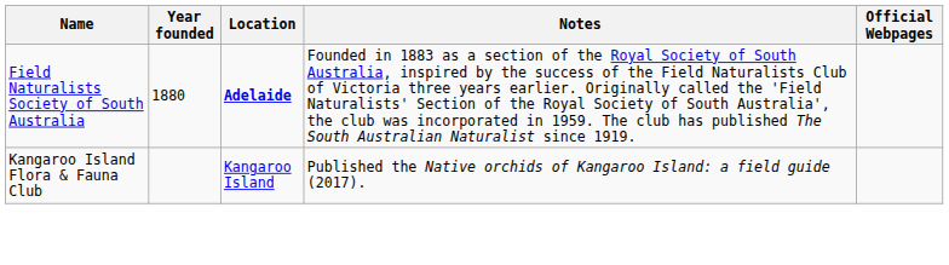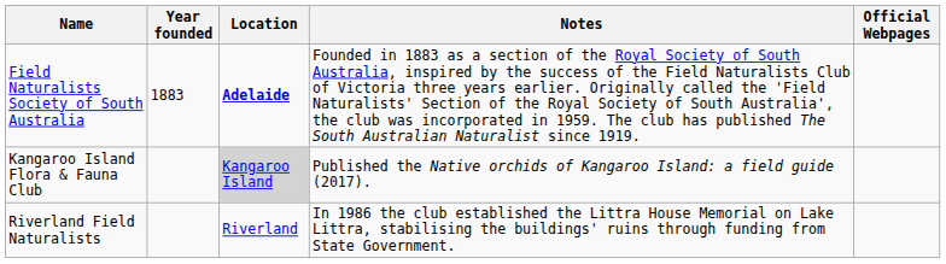Field Naturalists Society of South Australia | Year founded: 1880 -> 1883
Kangaroo Island Flora & Fauna Club | Location: no background -> lightgrey background
+ row: Riverland Field Naturalists | Riverland | In 1986 the club established the Littra House Memorial on Lake Littra, stabilising the buildings' ruins through funding from State Government.
